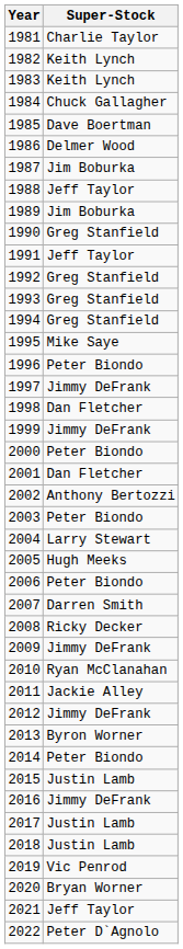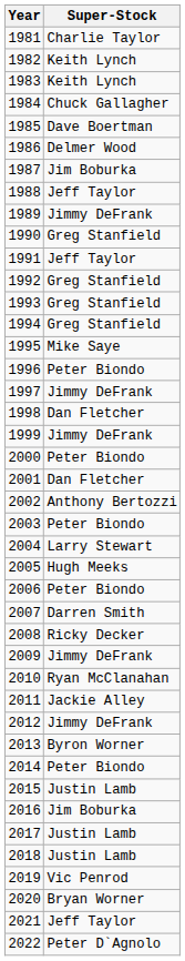1989 | Super-Stock: Jim Boburka -> Jimmy DeFrank
2016 | Super-Stock: Jimmy DeFrank -> Jim Boburka
